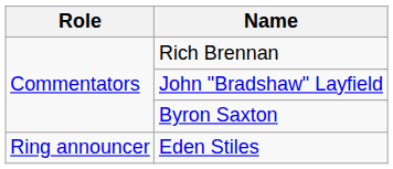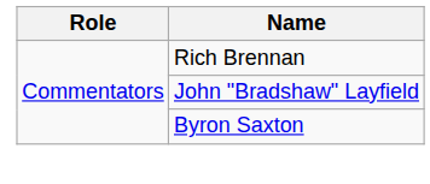- row: Ring announcer | Eden Stiles
